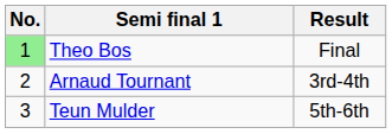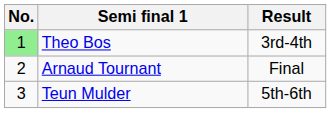Theo Bos | Result: Final -> 3rd-4th
Arnaud Tournant | Result: 3rd-4th -> Final
